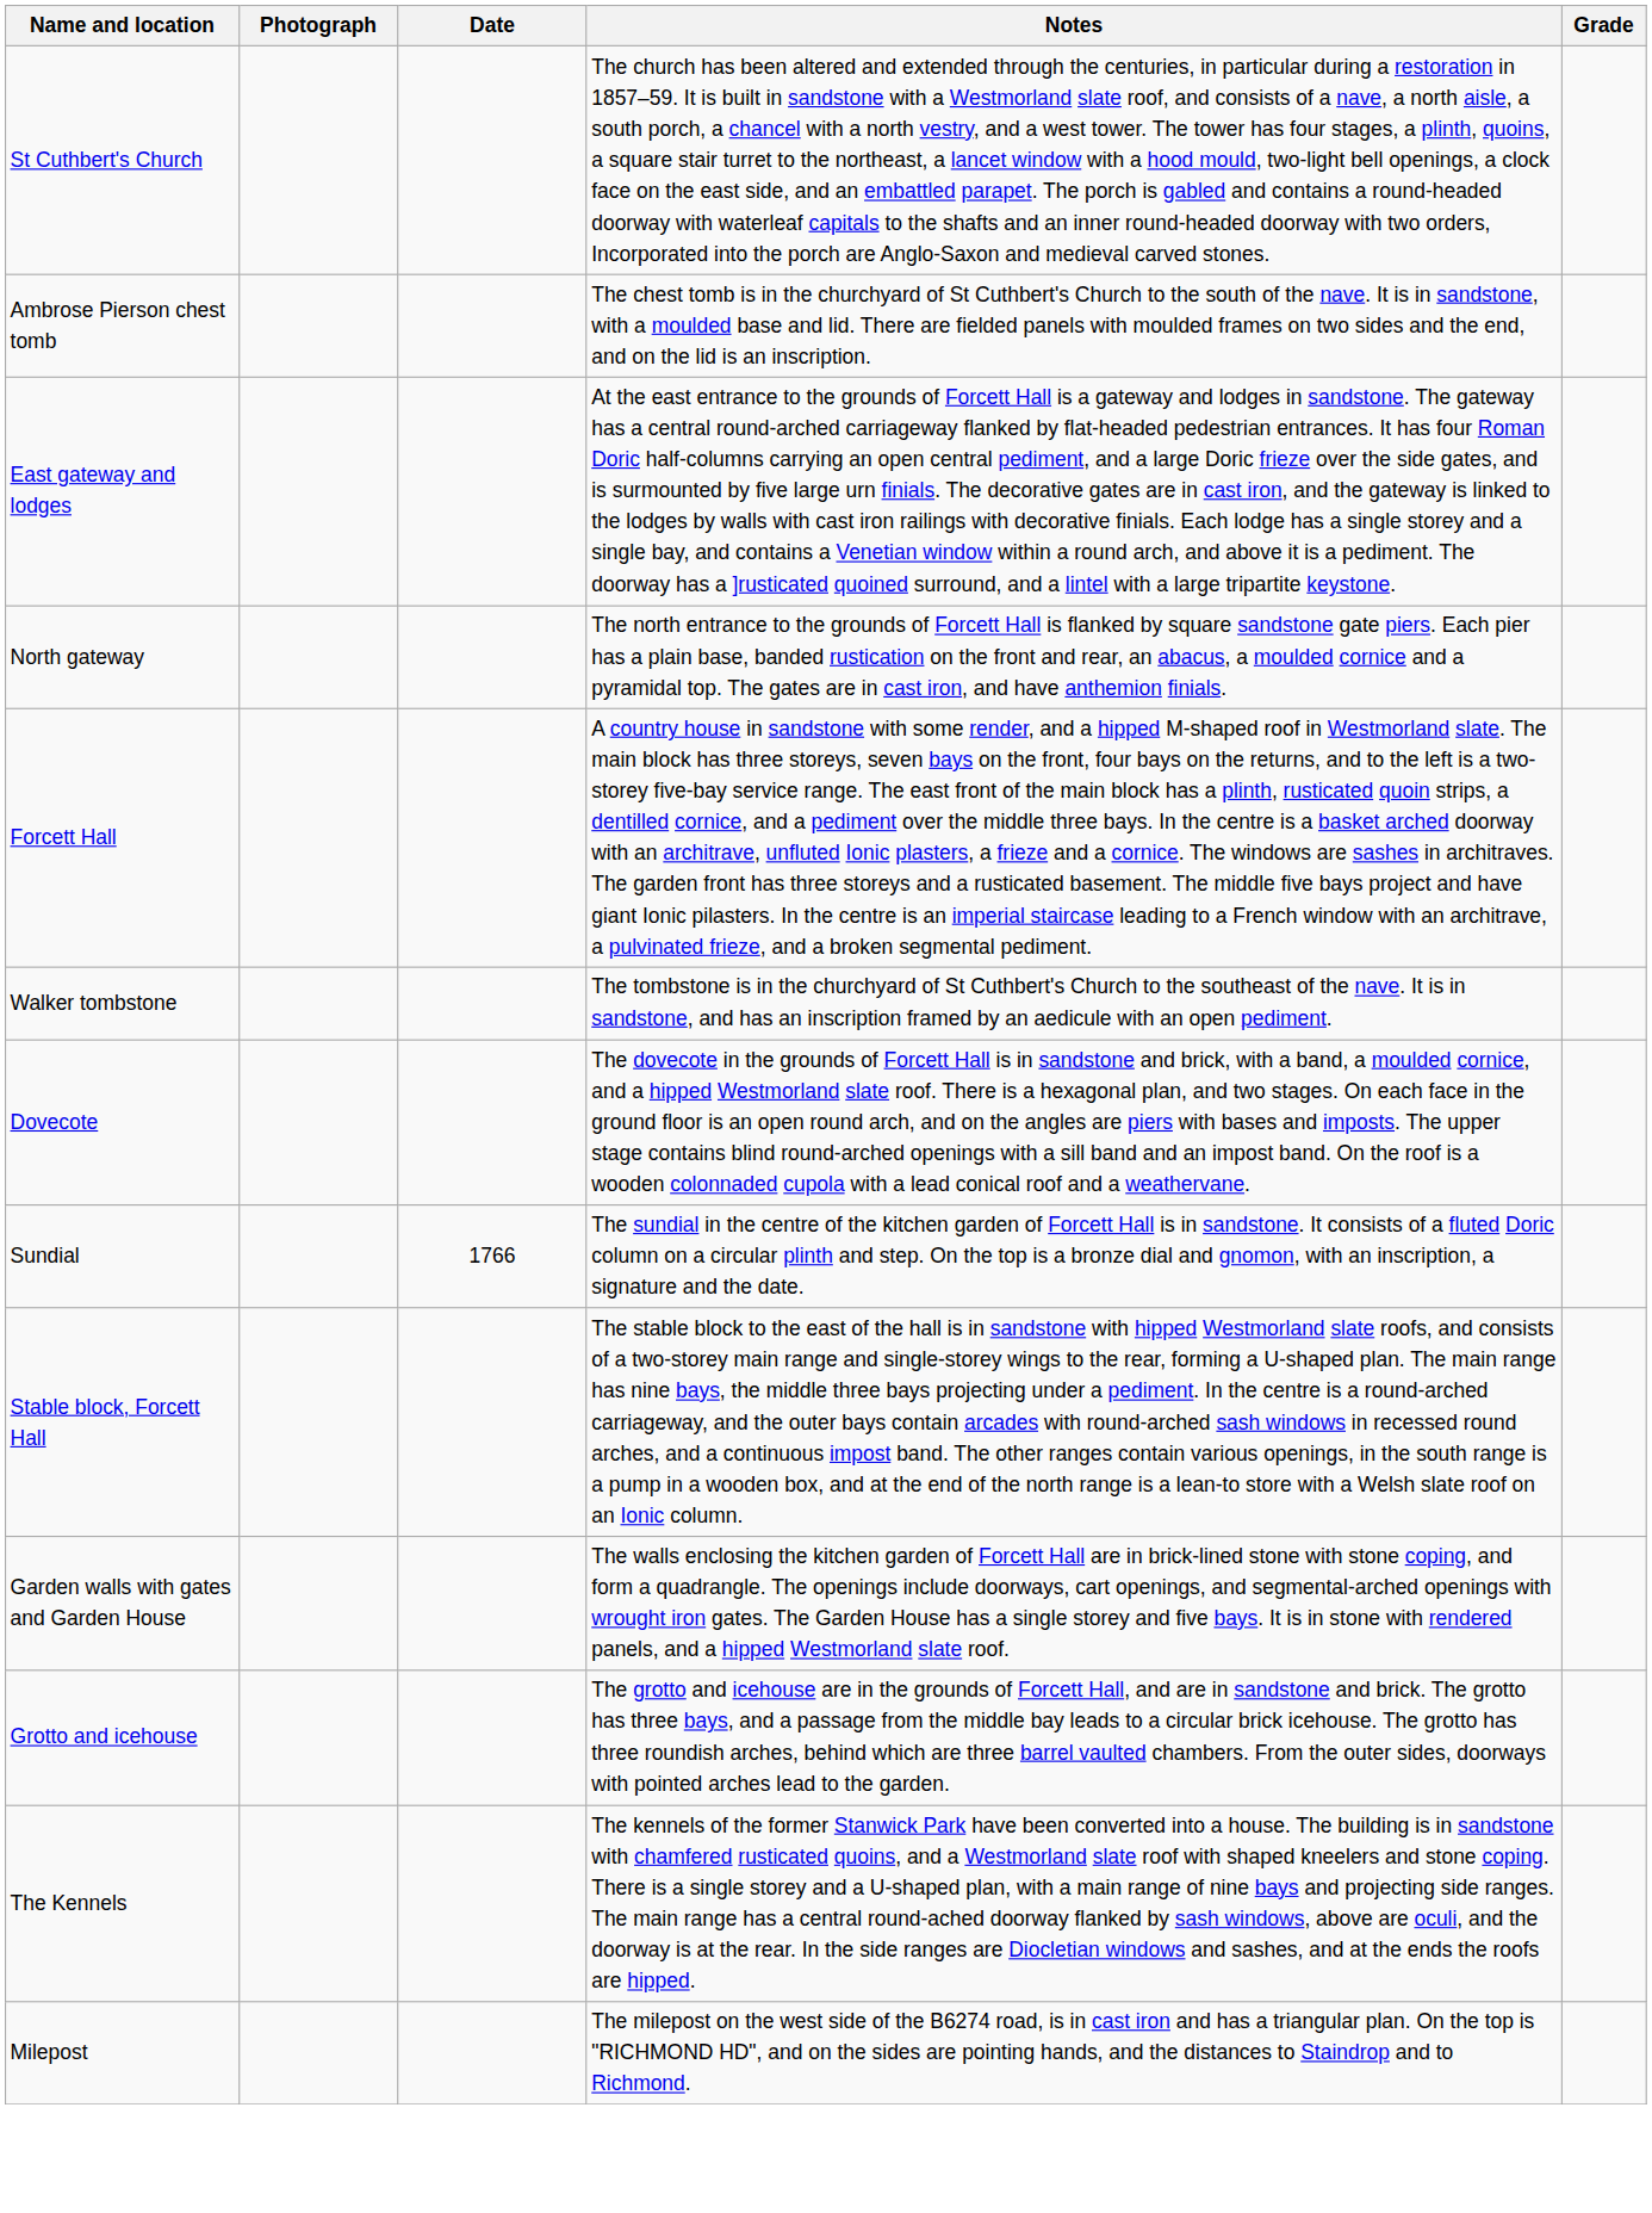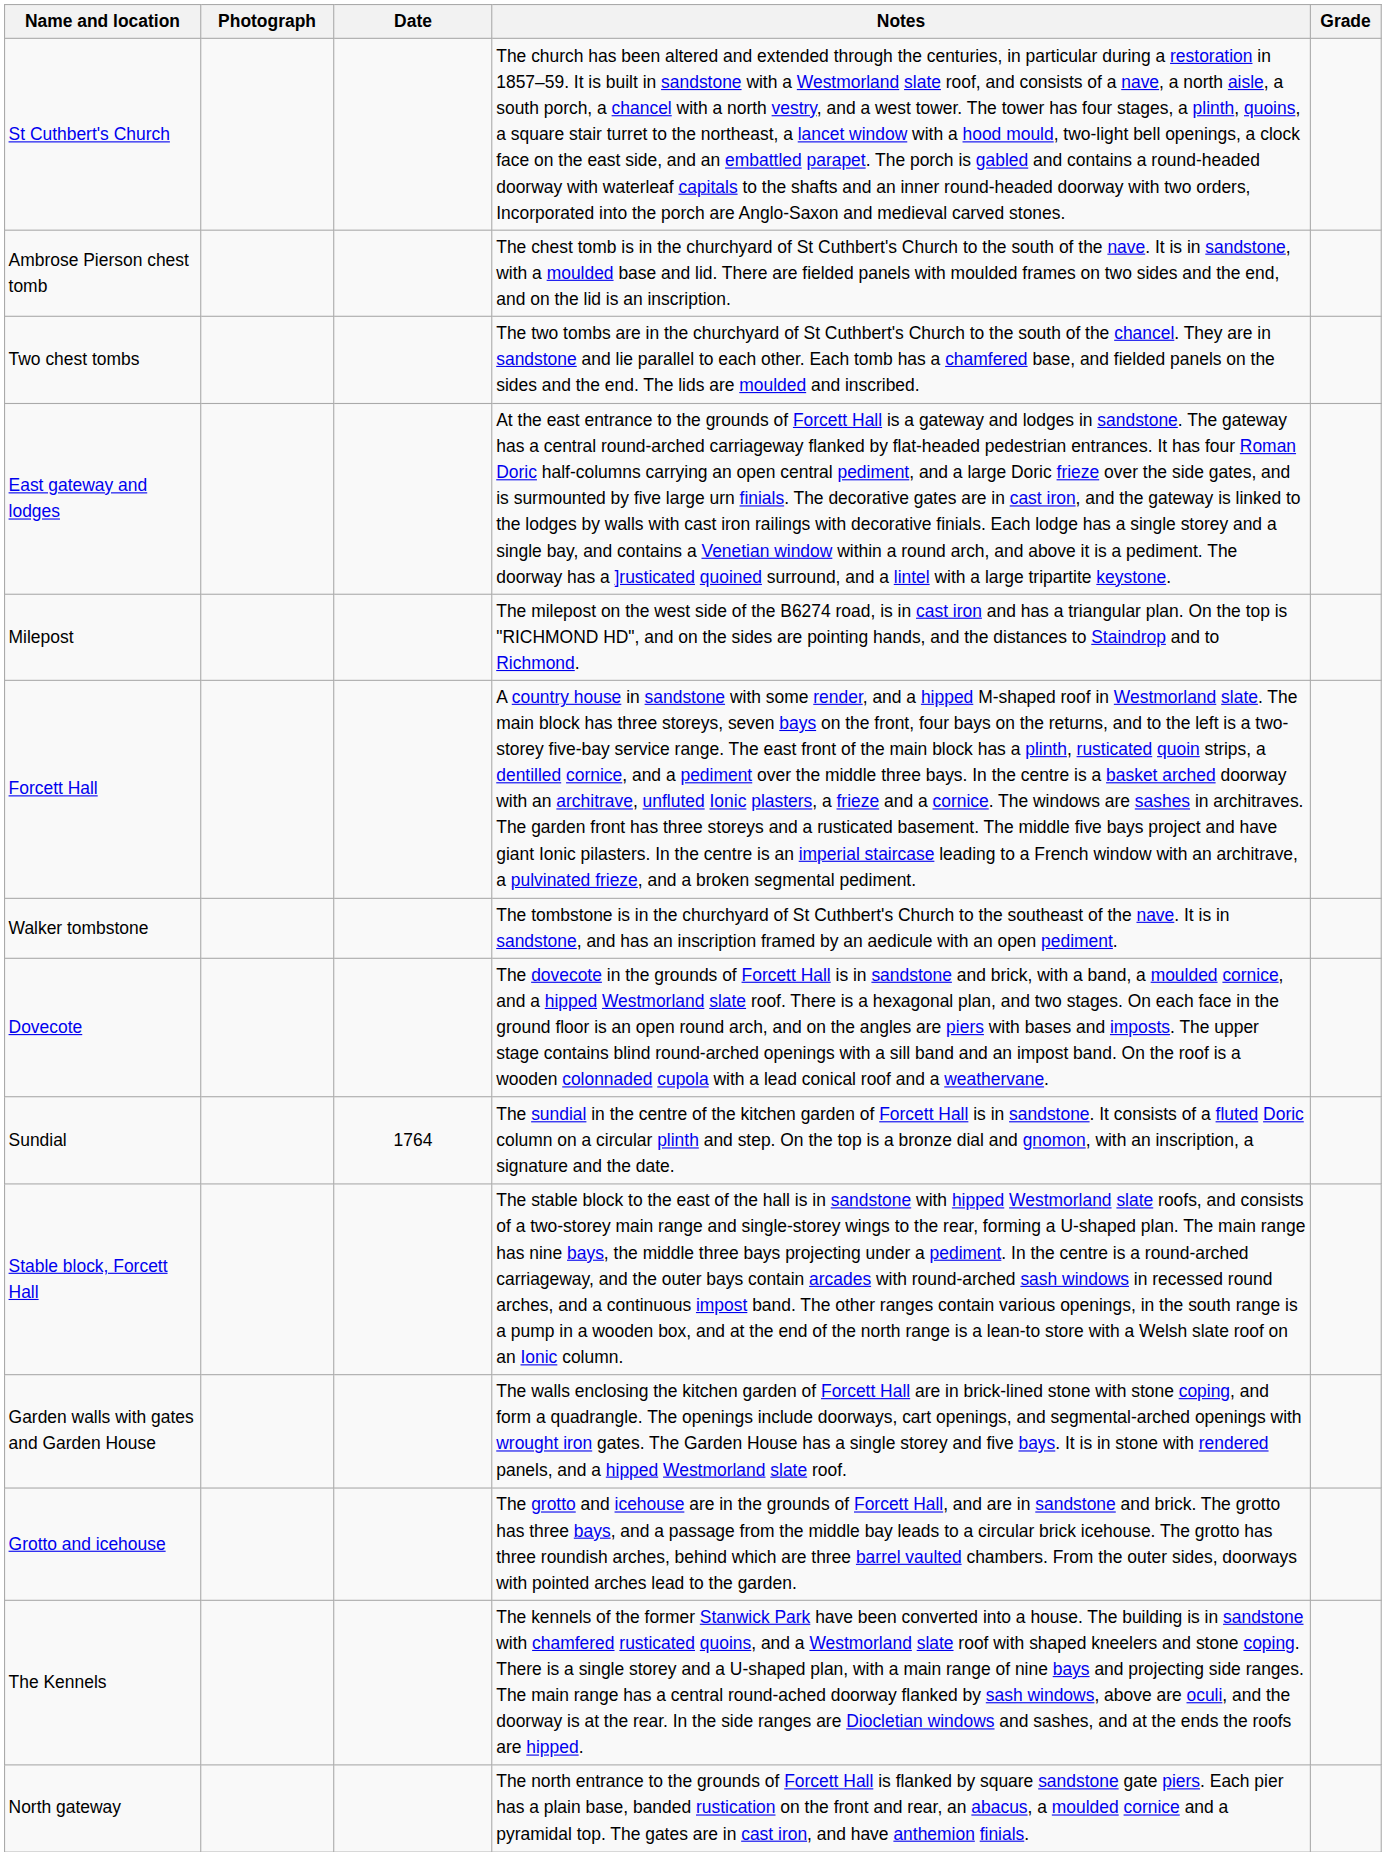+ row: Two chest tombs | The two tombs are in the churchyard of St Cuthbert's Church to the south of the chancel. They are in sandstone and lie parallel to each other. Each tomb has a chamfered base, and fielded panels on the sides and the end. The lids are moulded and inscribed.
rows swapped: North gateway <-> Milepost
Sundial | Date: 1766 -> 1764
